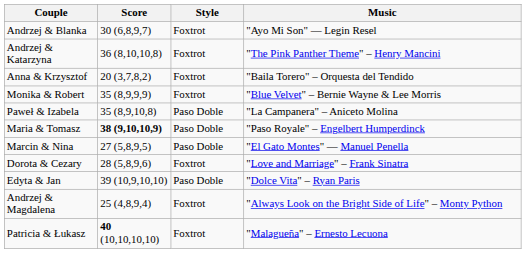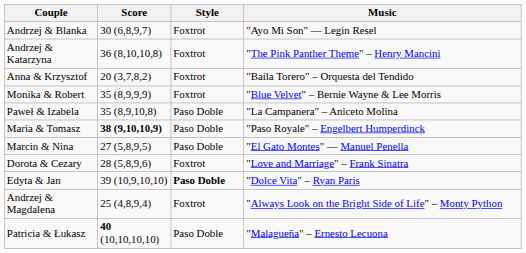Edyta & Jan | Style: normal -> bold
Patricia & Łukasz | Style: Foxtrot -> Paso Doble
